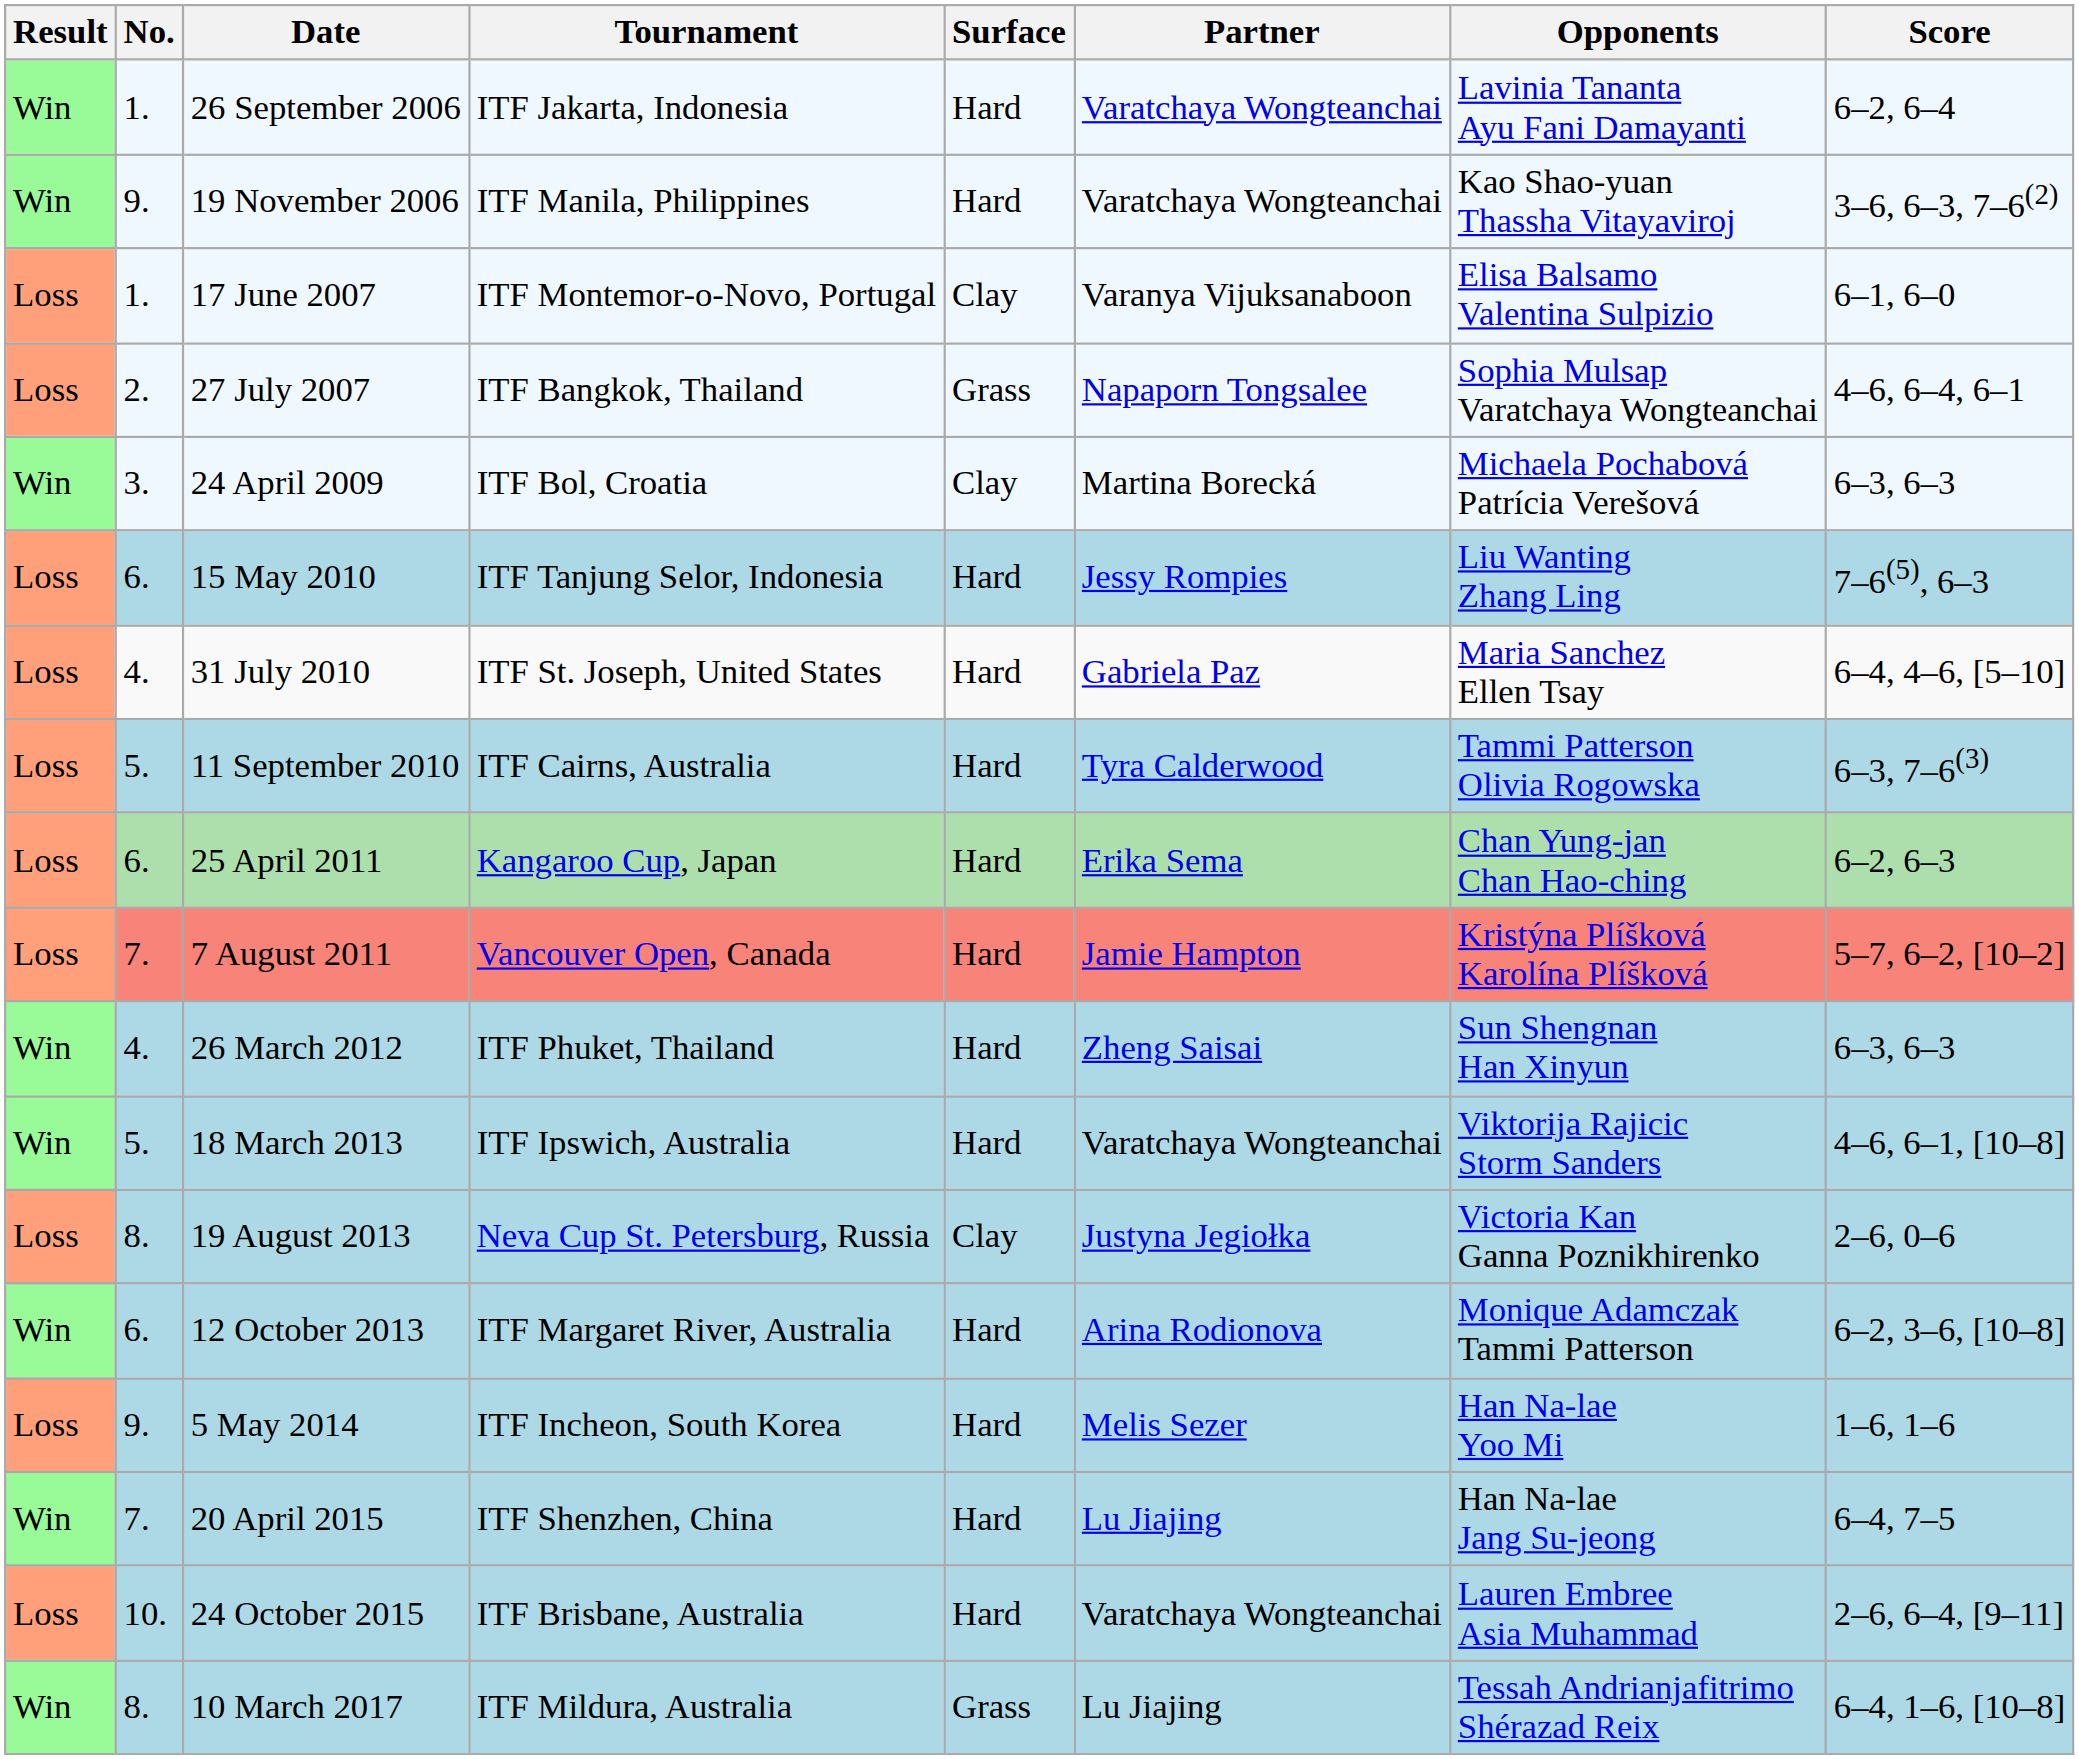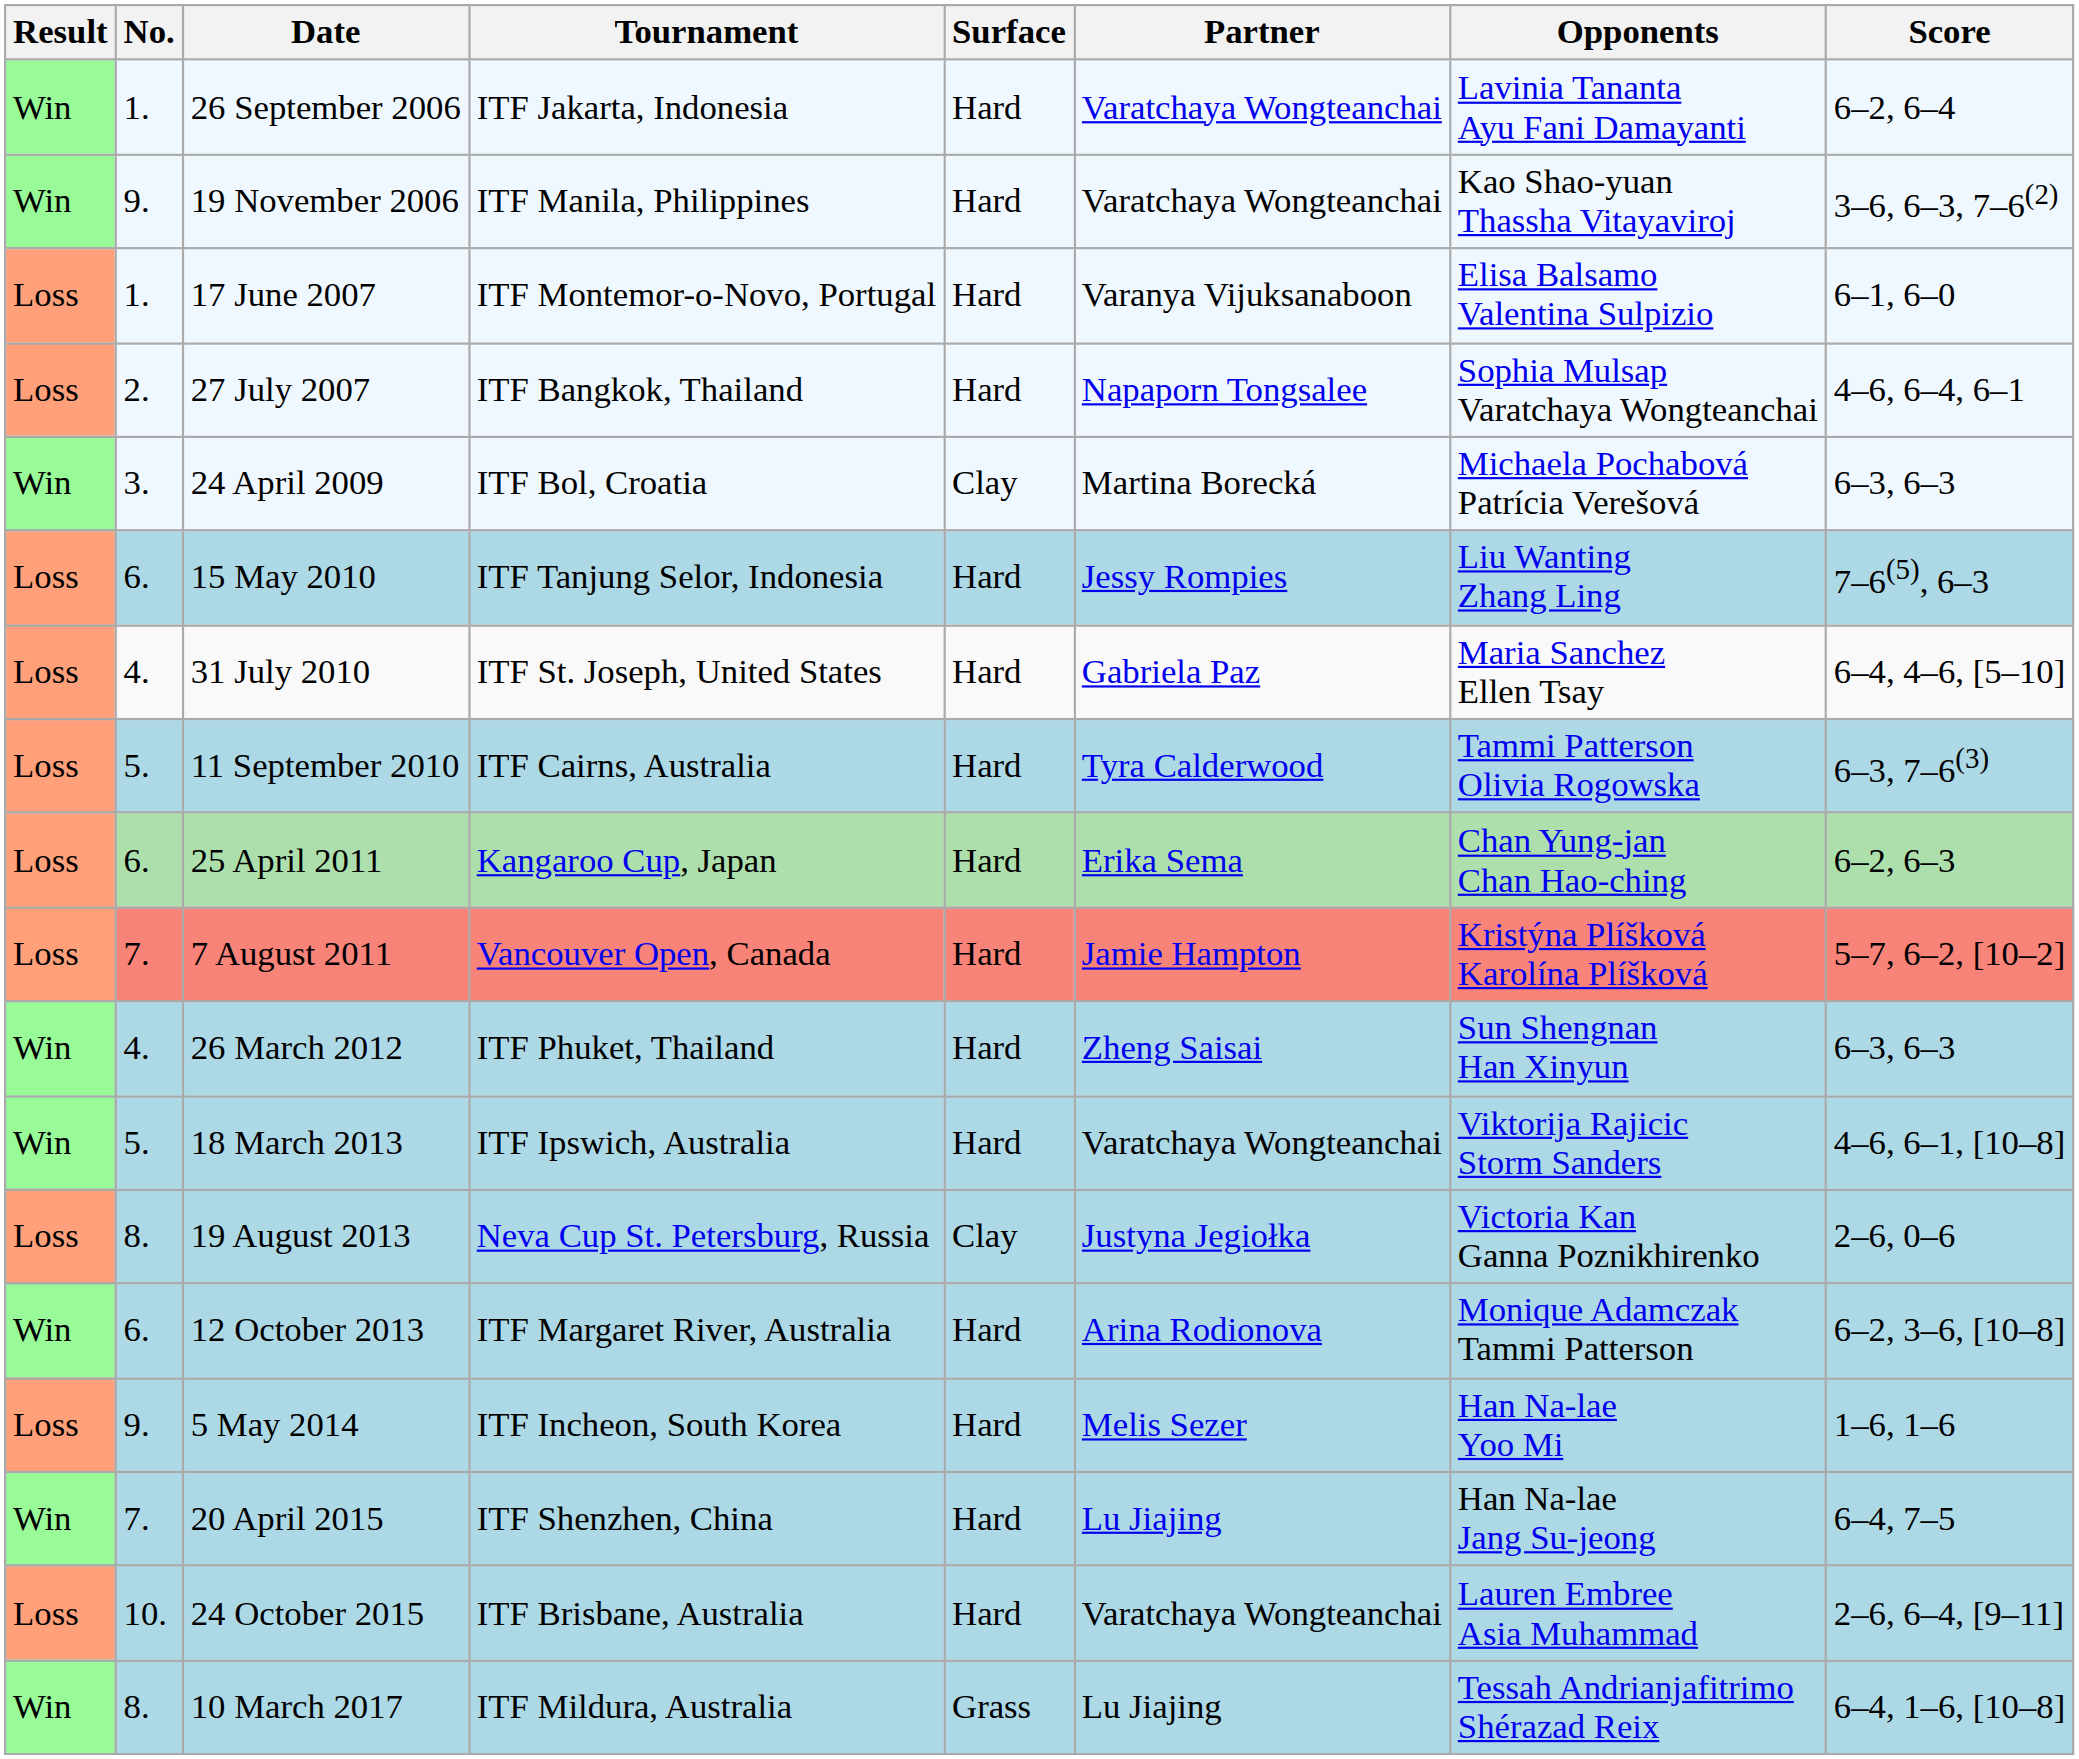17 June 2007 | Surface: Clay -> Hard
27 July 2007 | Surface: Grass -> Hard
